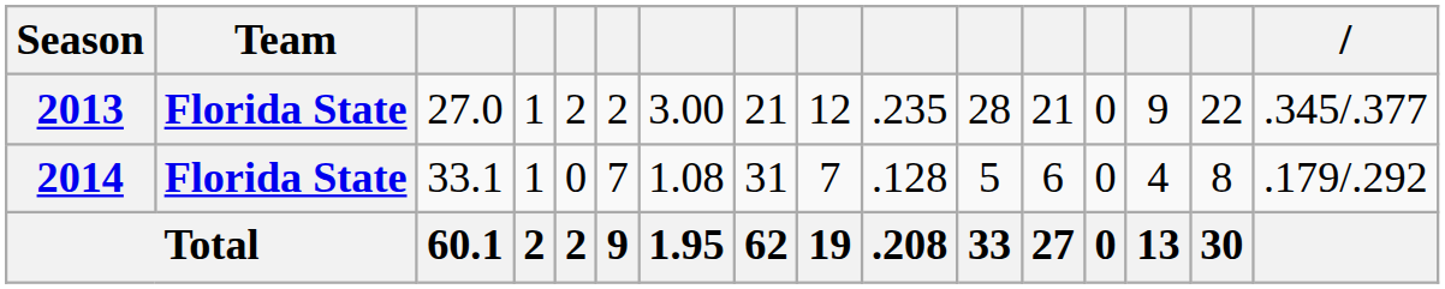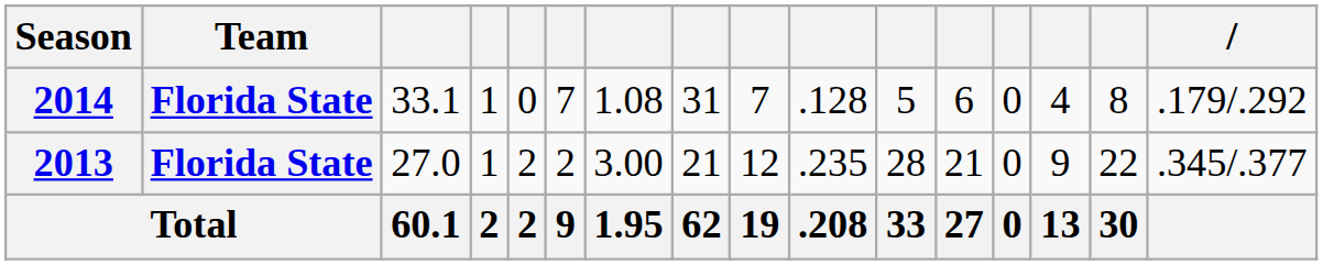rows swapped: 2013 <-> 2014
